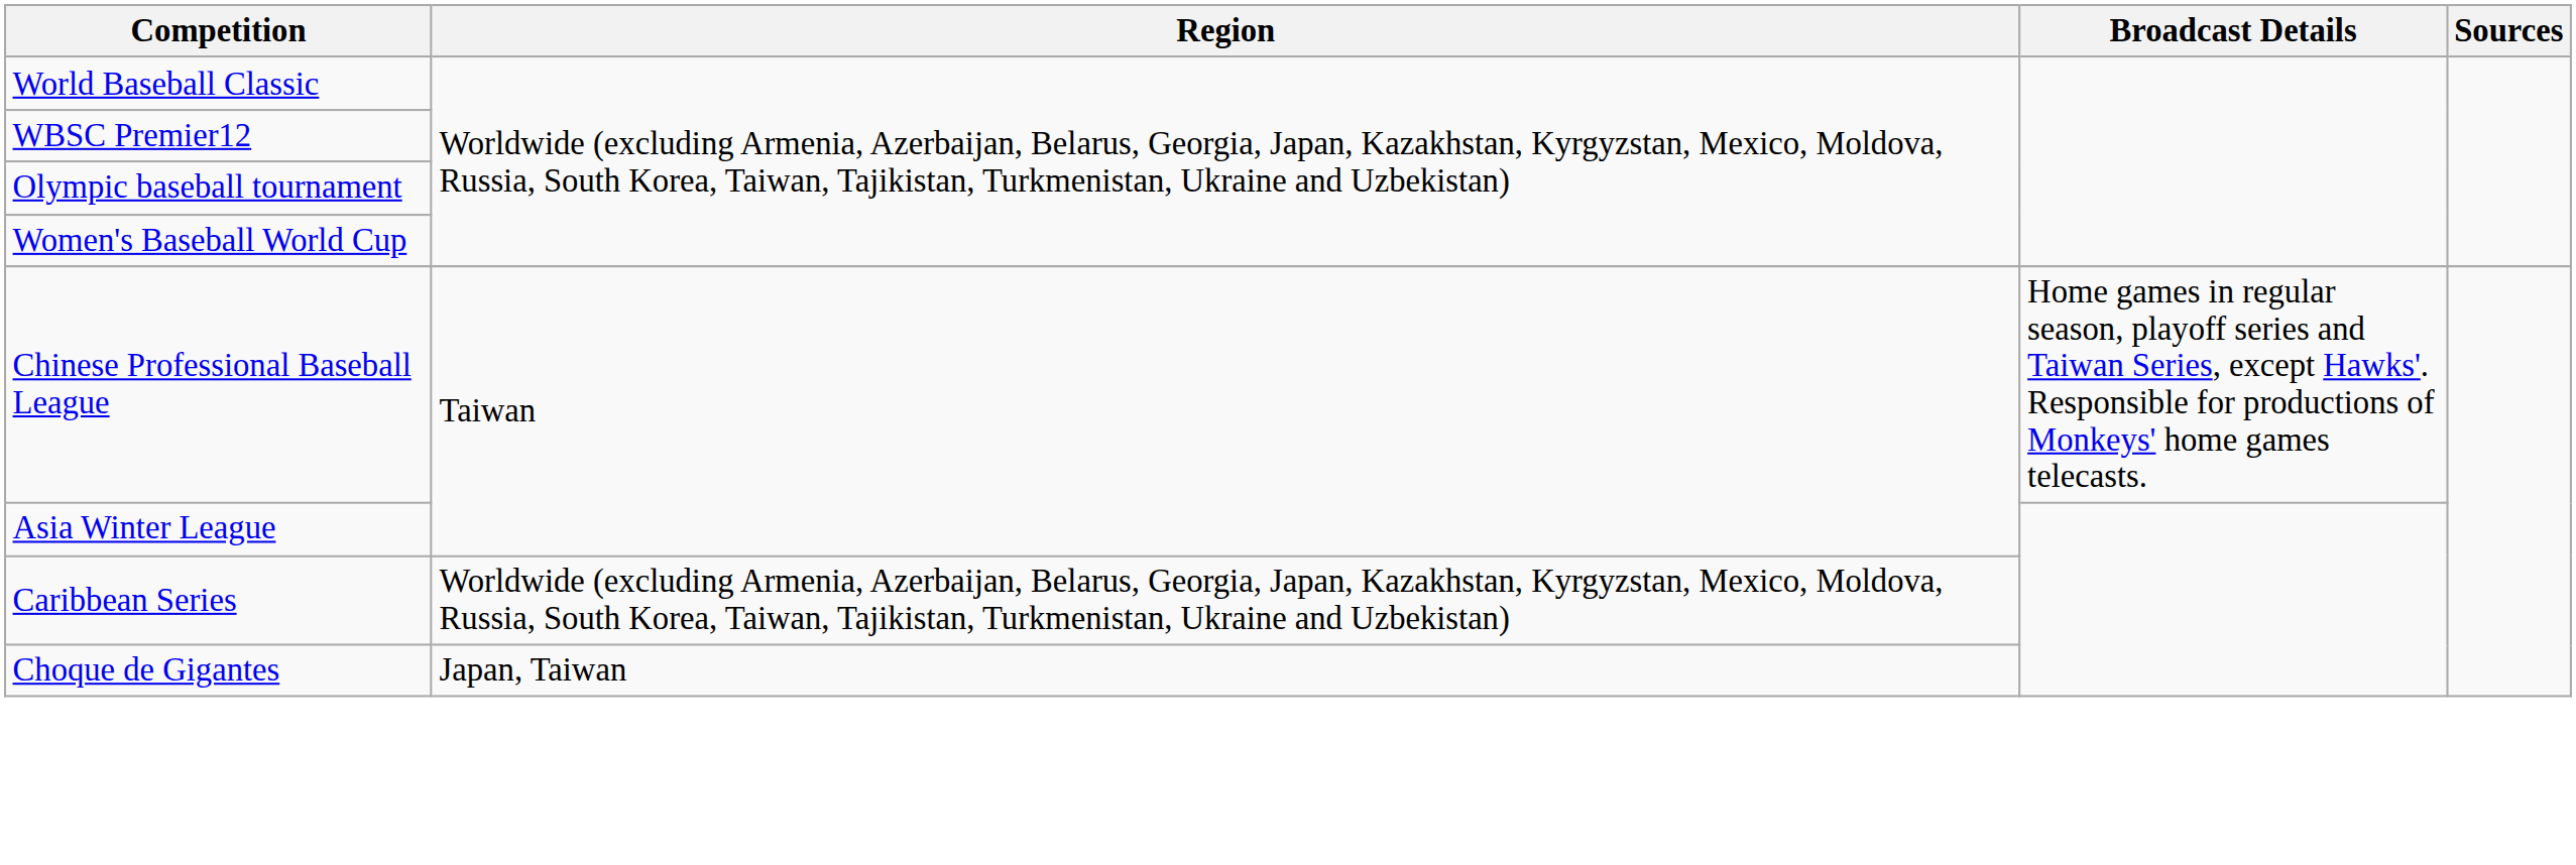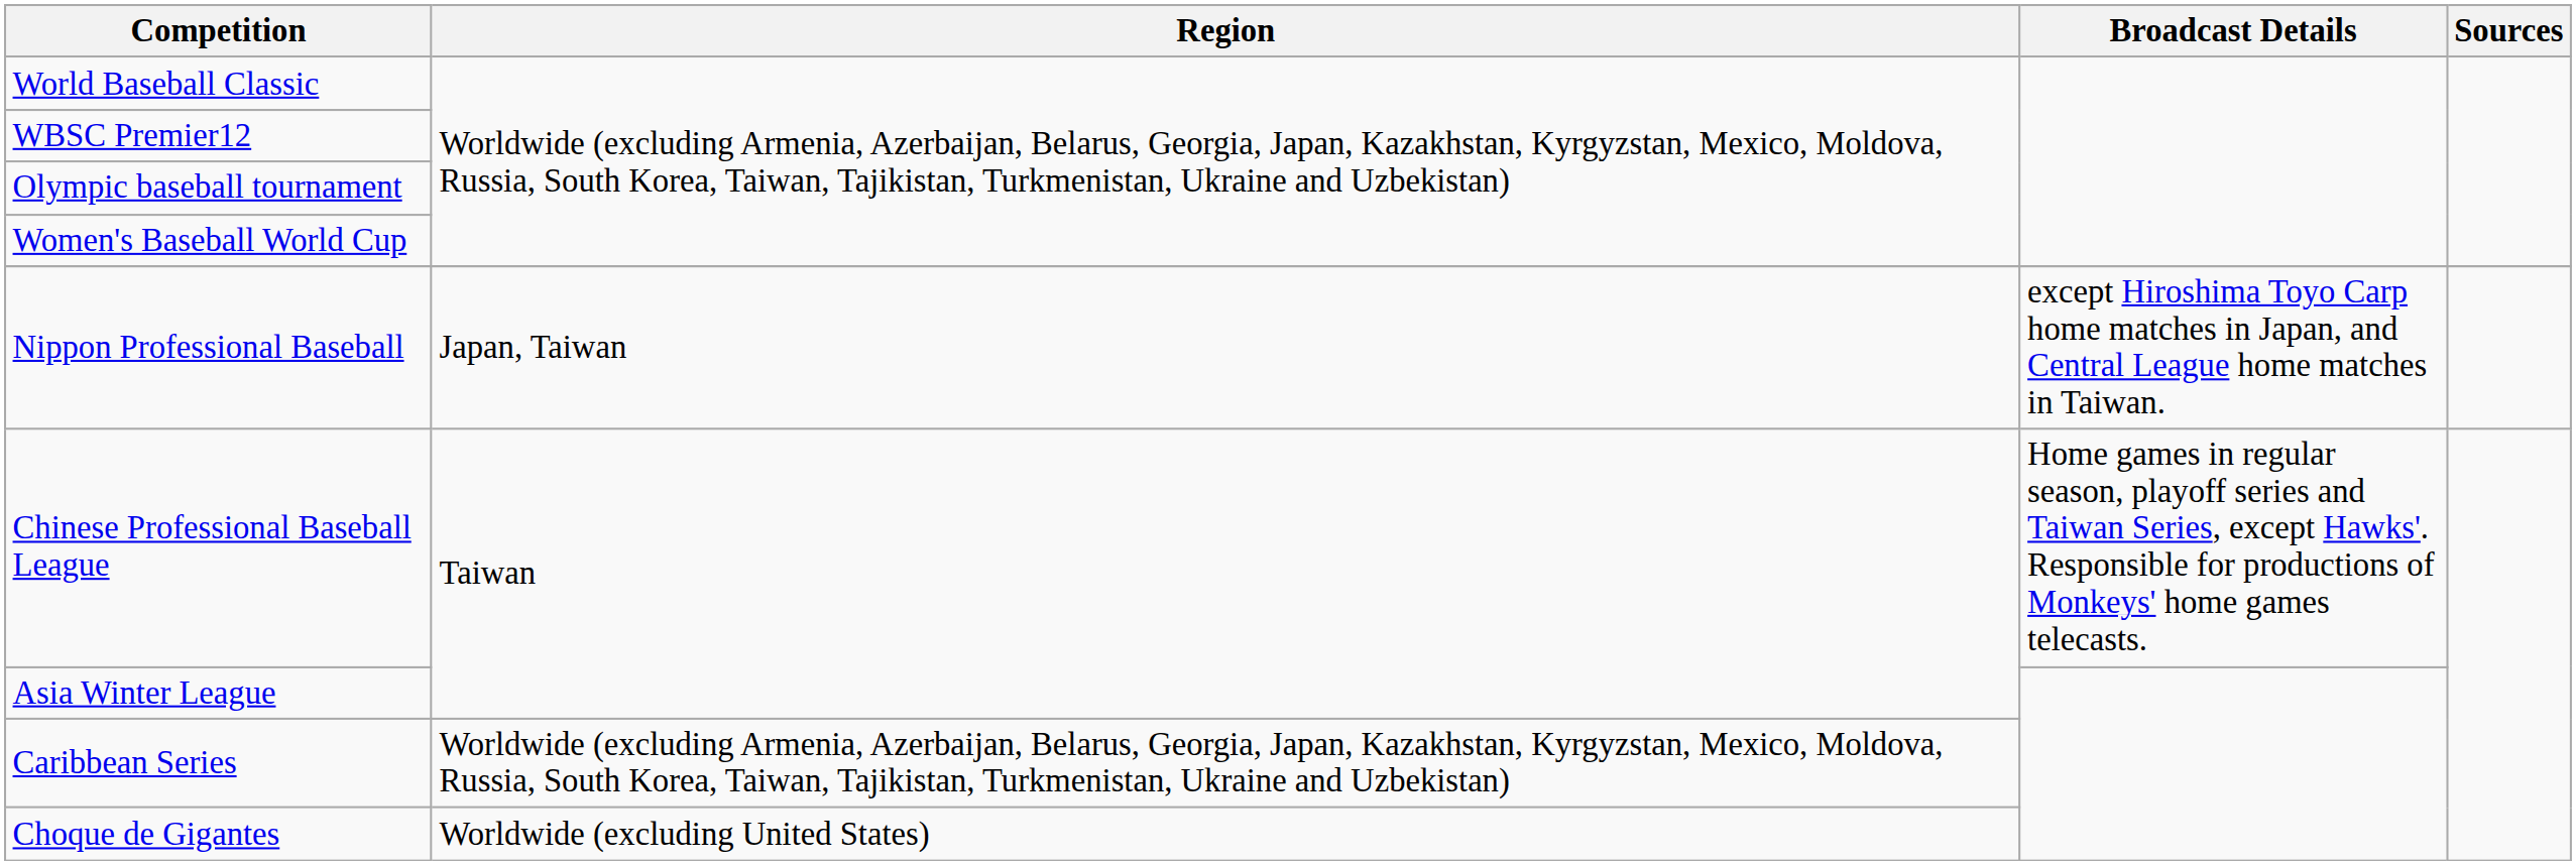+ row: Nippon Professional Baseball | Japan, Taiwan | except Hiroshima Toyo Carp home matches in Japan, and Central League home matches in Taiwan.
Choque de Gigantes | Region: Japan, Taiwan -> Worldwide (excluding United States)
